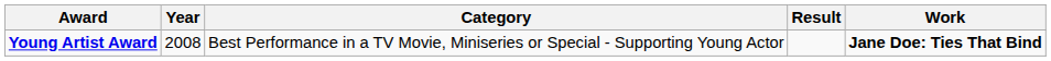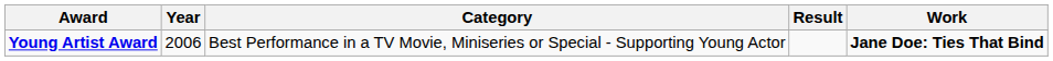Young Artist Award | Year: 2008 -> 2006
